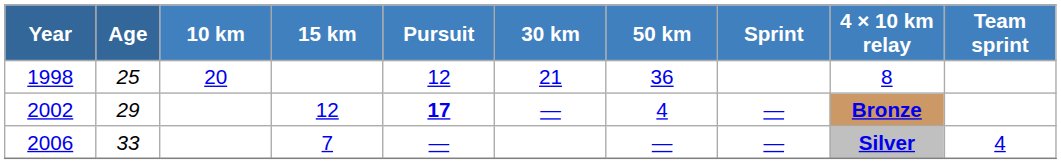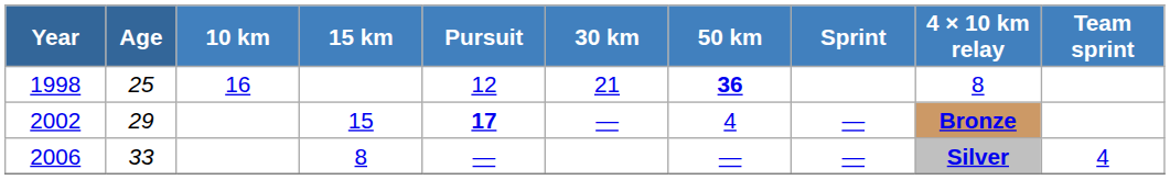1998 | 10 km: 20 -> 16
1998 | 50 km: normal -> bold
2002 | 15 km: 12 -> 15
2006 | 15 km: 7 -> 8
